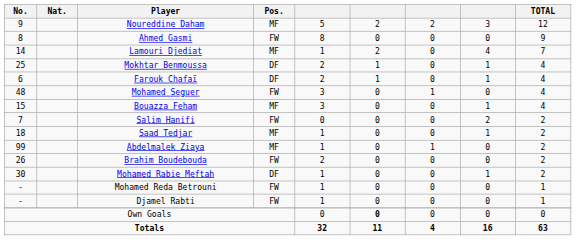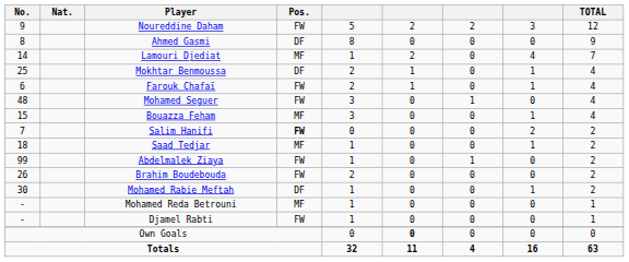Noureddine Daham | Pos.: MF -> FW
Ahmed Gasmi | Pos.: FW -> DF
Farouk Chafaï | Pos.: DF -> FW
Salim Hanifi | Pos.: normal -> bold
Abdelmalek Ziaya | Pos.: MF -> FW
Mohamed Reda Betrouni | Pos.: FW -> MF
